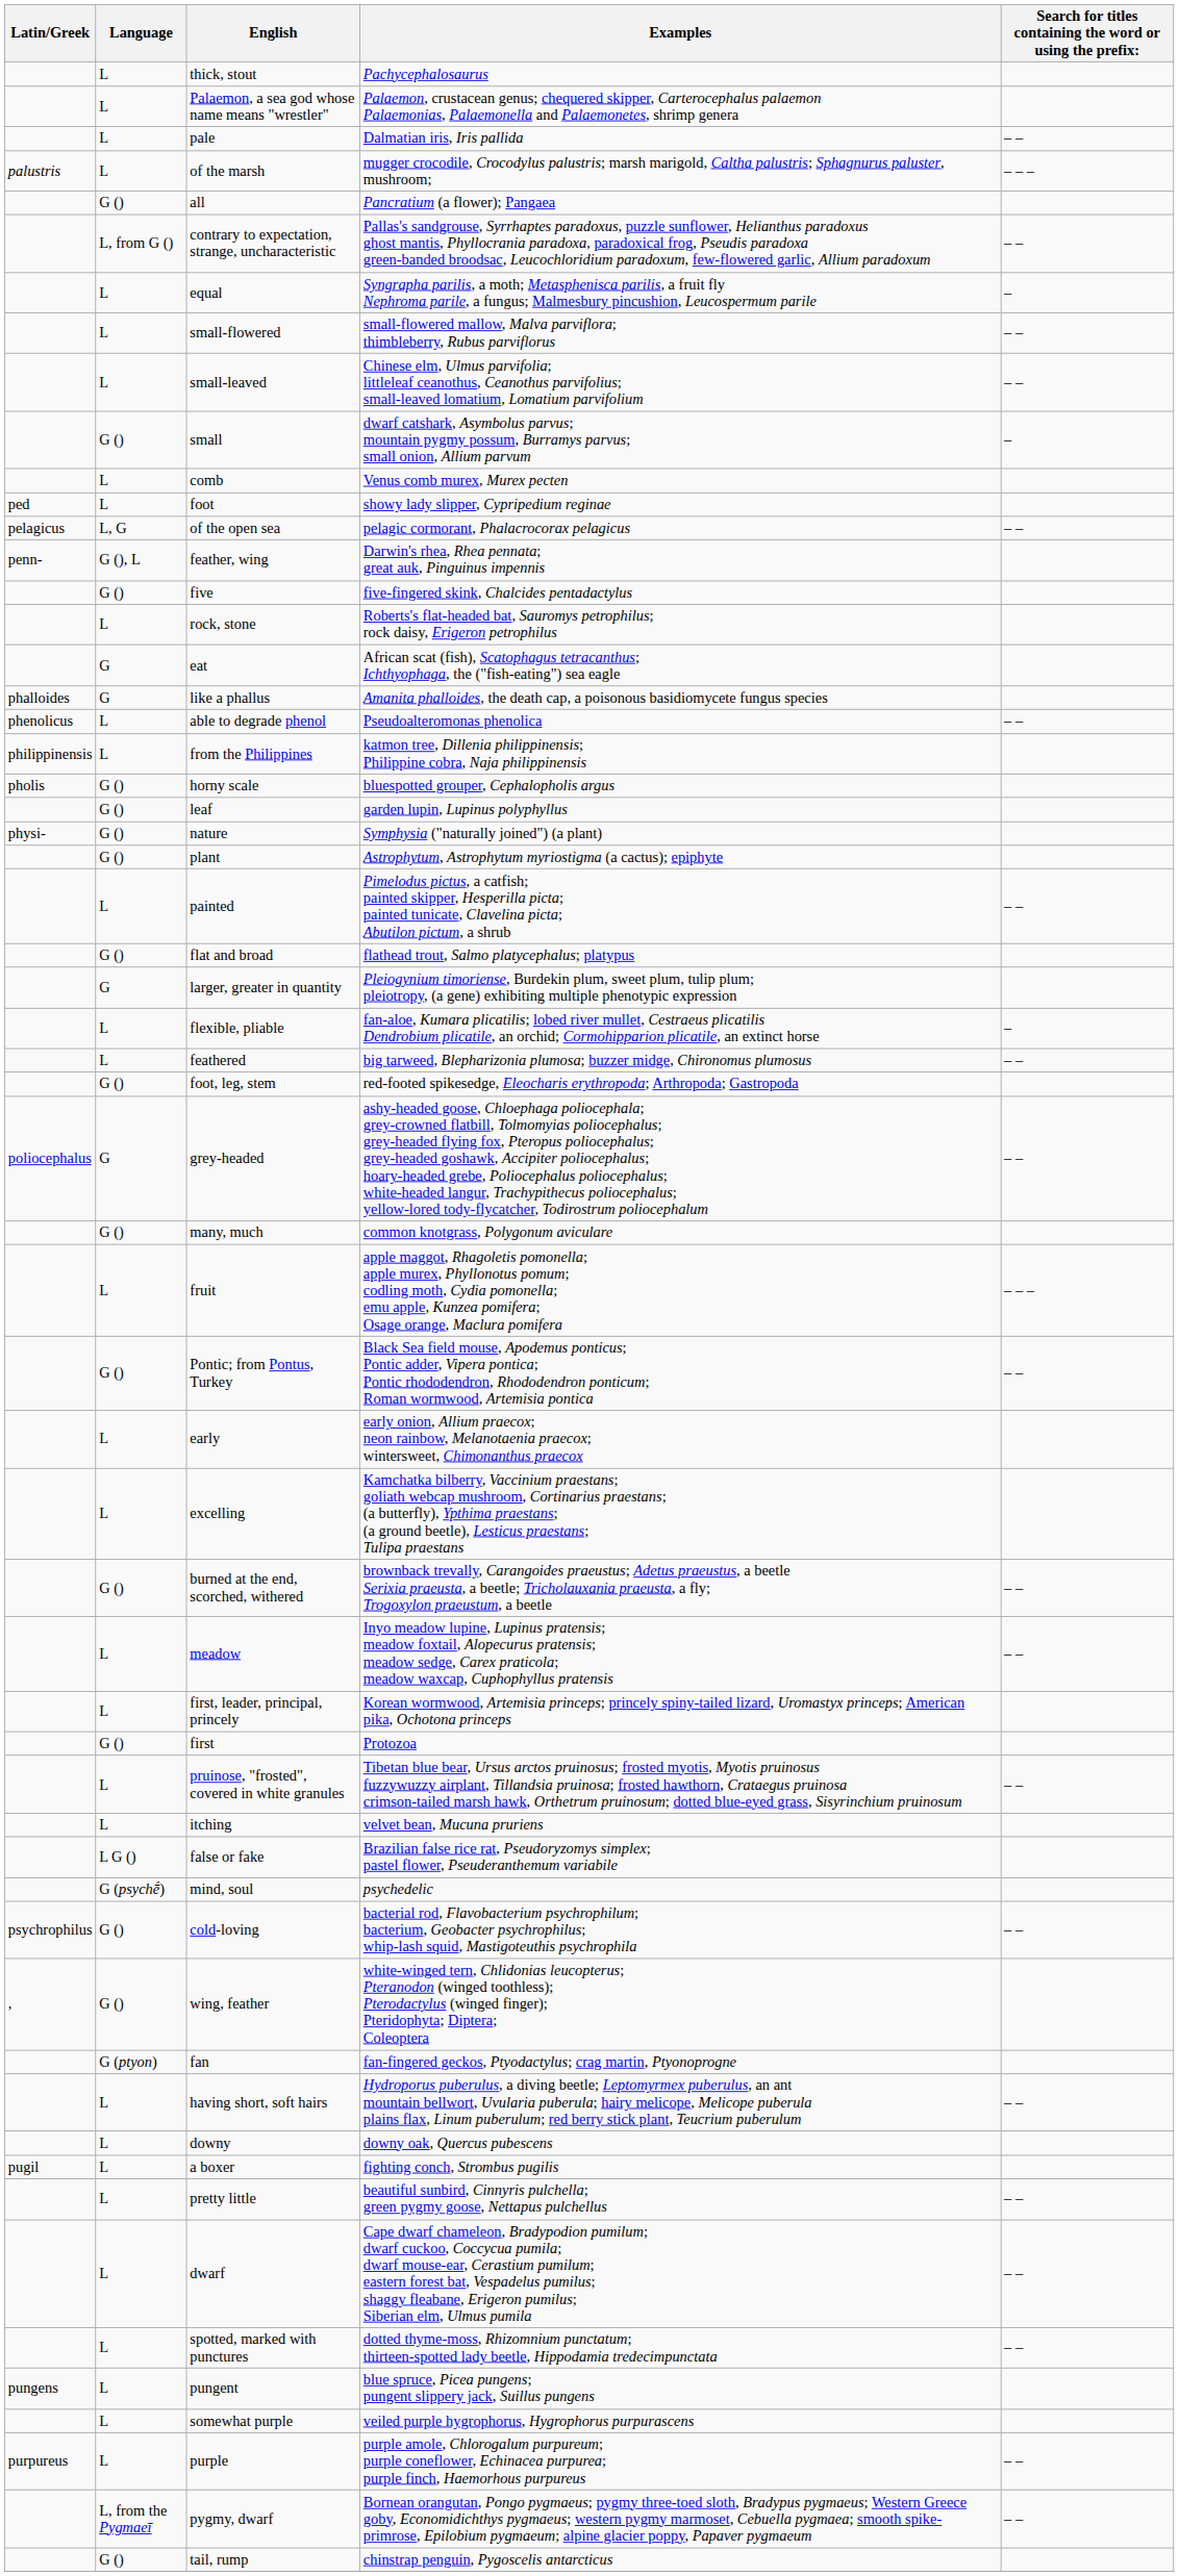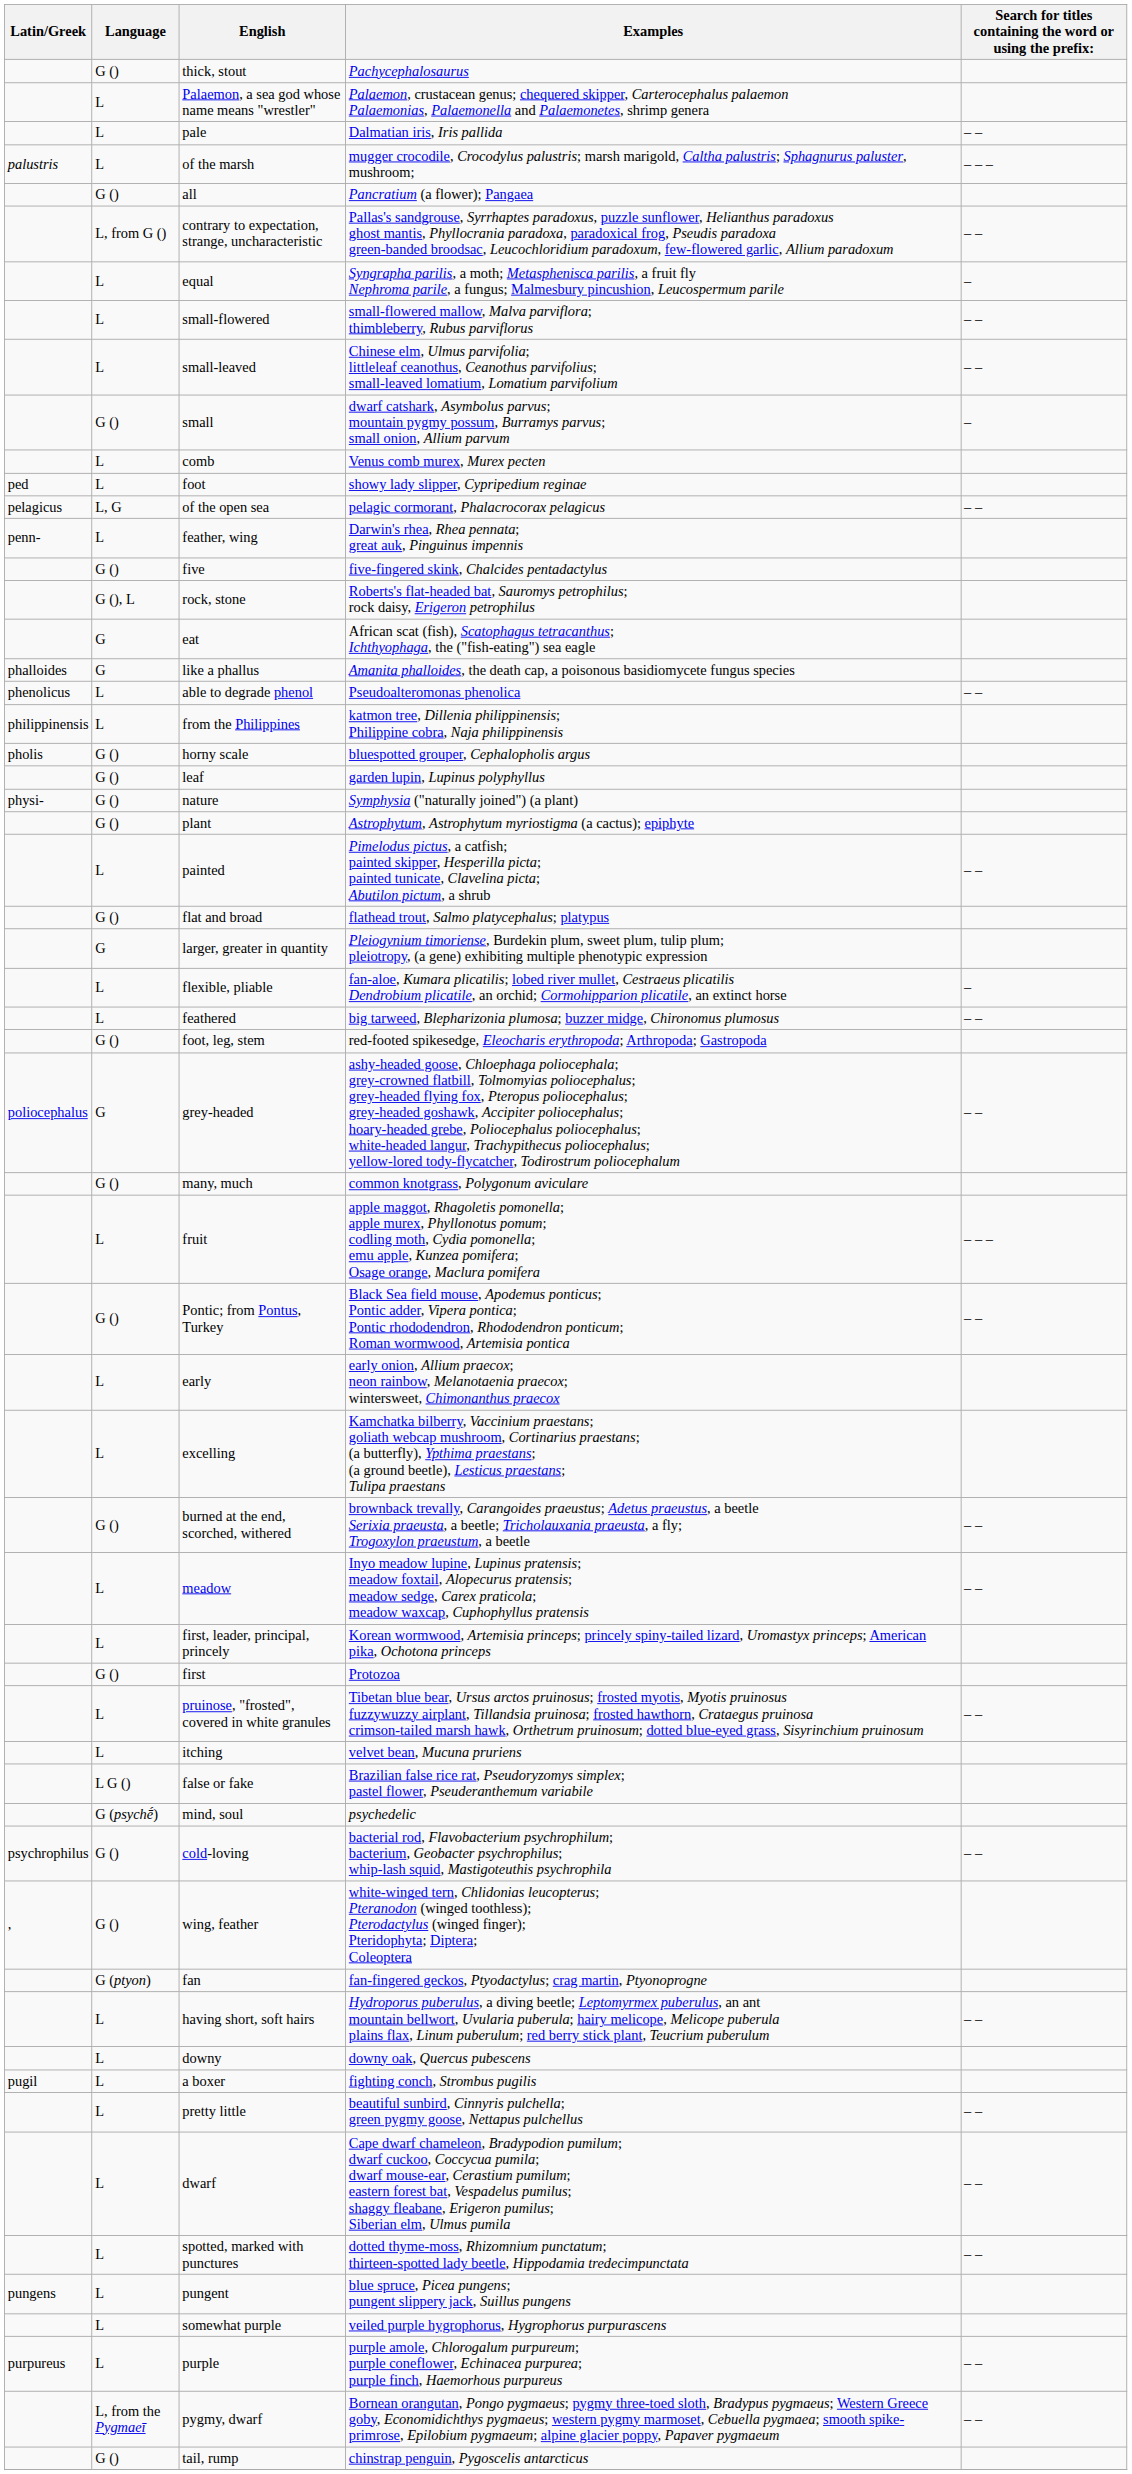thick, stout | Language: L -> G ()
feather, wing | Language: G (), L -> L
rock, stone | Language: L -> G (), L
